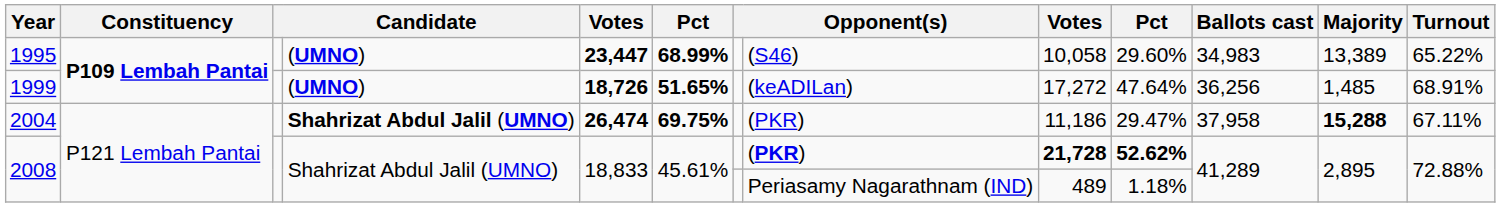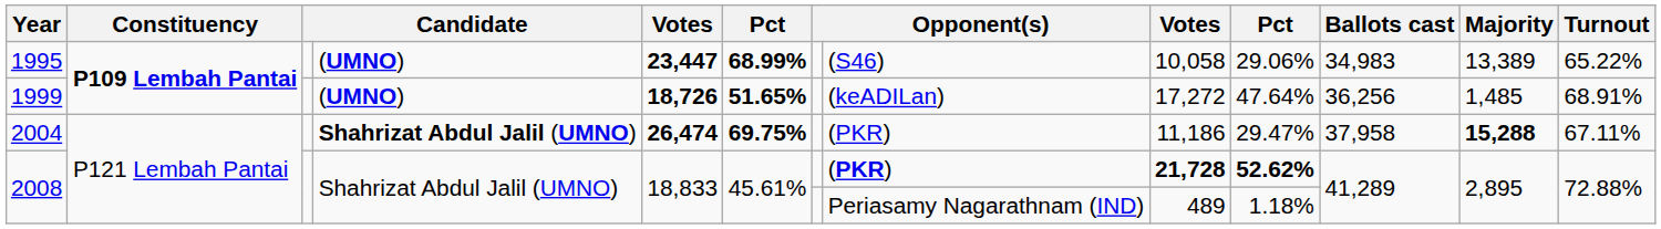1995 | column 10: 29.60% -> 29.06%
